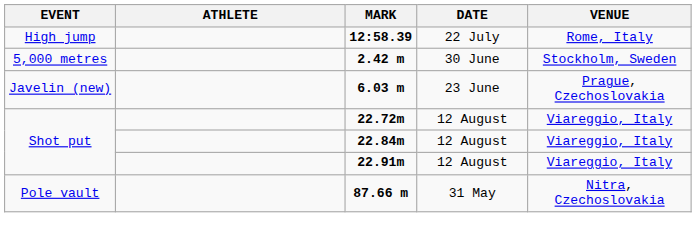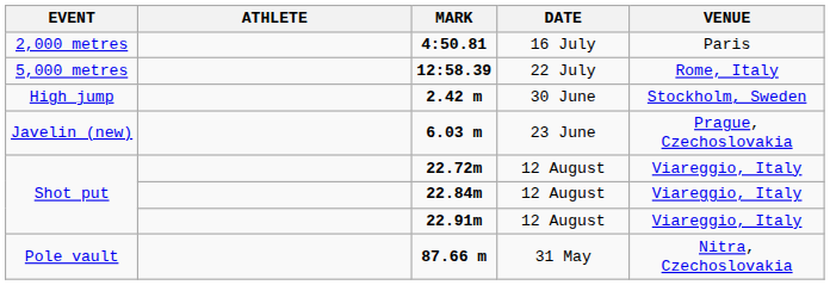+ row: 2,000 metres | 4:50.81 | 16 July | Paris
12:58.39 | EVENT: High jump -> 5,000 metres
2.42 m | EVENT: 5,000 metres -> High jump
